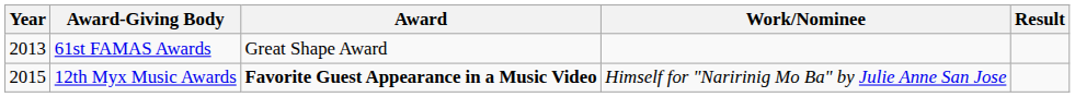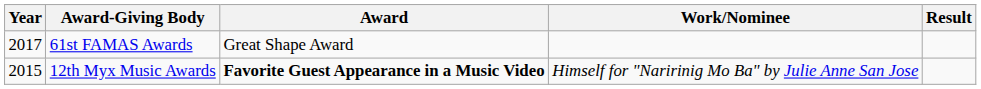61st FAMAS Awards | Year: 2013 -> 2017
